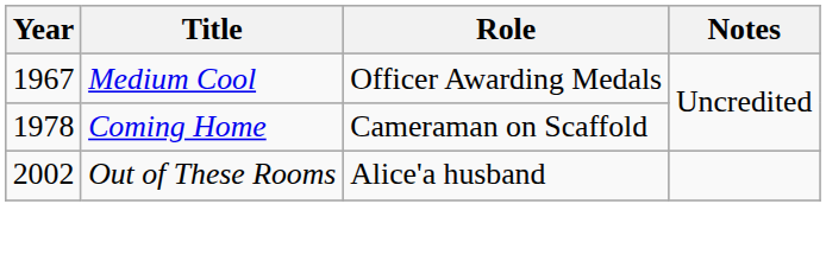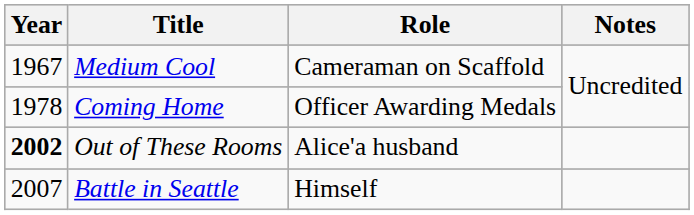Medium Cool | Role: Officer Awarding Medals -> Cameraman on Scaffold
Coming Home | Role: Cameraman on Scaffold -> Officer Awarding Medals
Out of These Rooms | Year: normal -> bold
+ row: 2007 | Battle in Seattle | Himself
